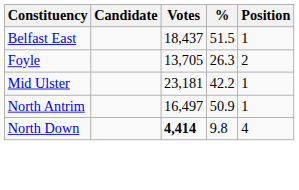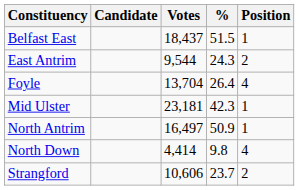+ row: East Antrim | 9,544 | 24.3 | 2
Foyle | Votes: 13,705 -> 13,704
Foyle | %: 26.3 -> 26.4
Foyle | Position: 2 -> 4
Mid Ulster | %: 42.2 -> 42.3
North Down | Votes: bold -> normal
+ row: Strangford | 10,606 | 23.7 | 2
